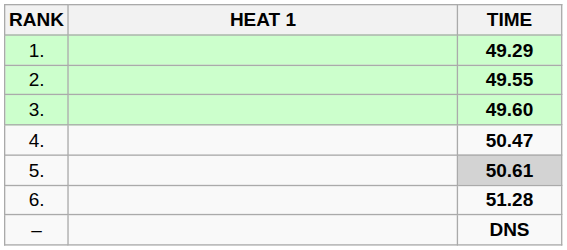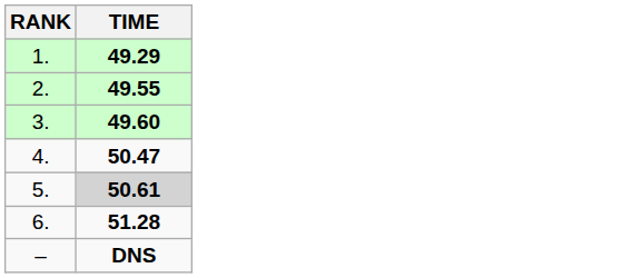- column: HEAT 1
